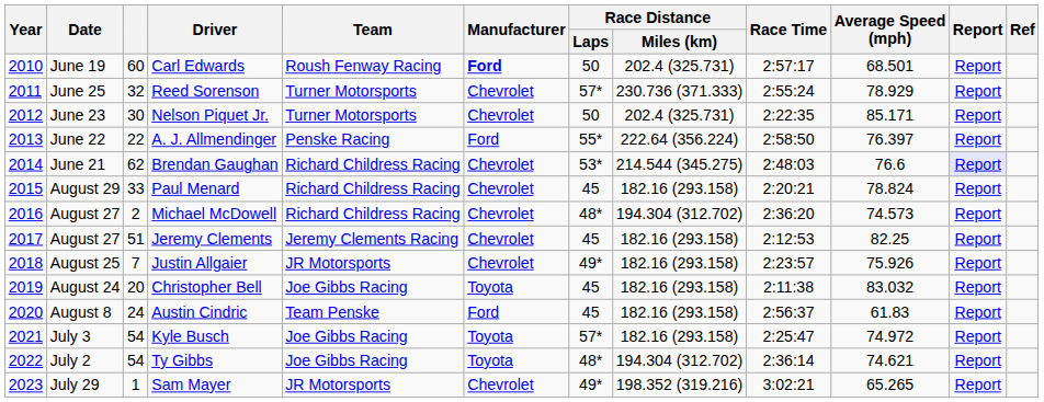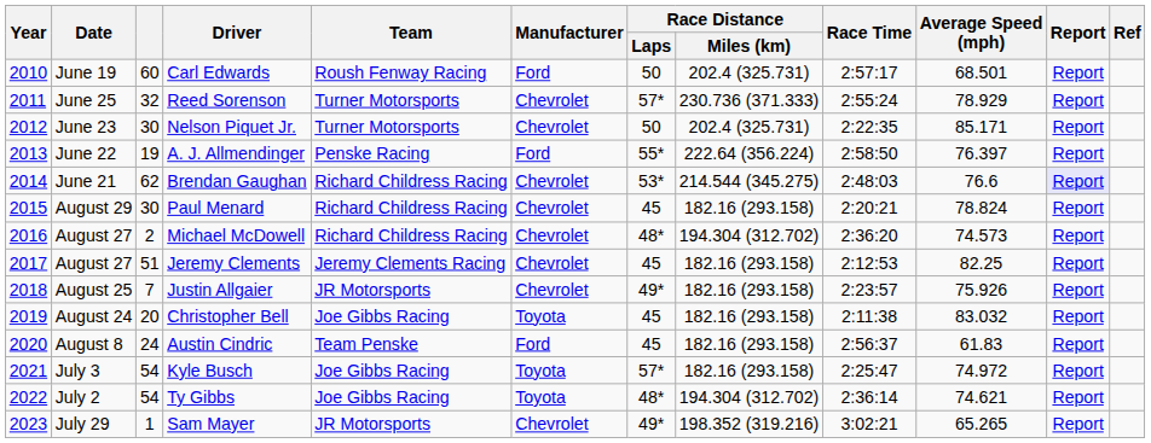Carl Edwards | Manufacturer: bold -> normal
A. J. Allmendinger | column 3: 22 -> 19
Paul Menard | column 3: 33 -> 30
